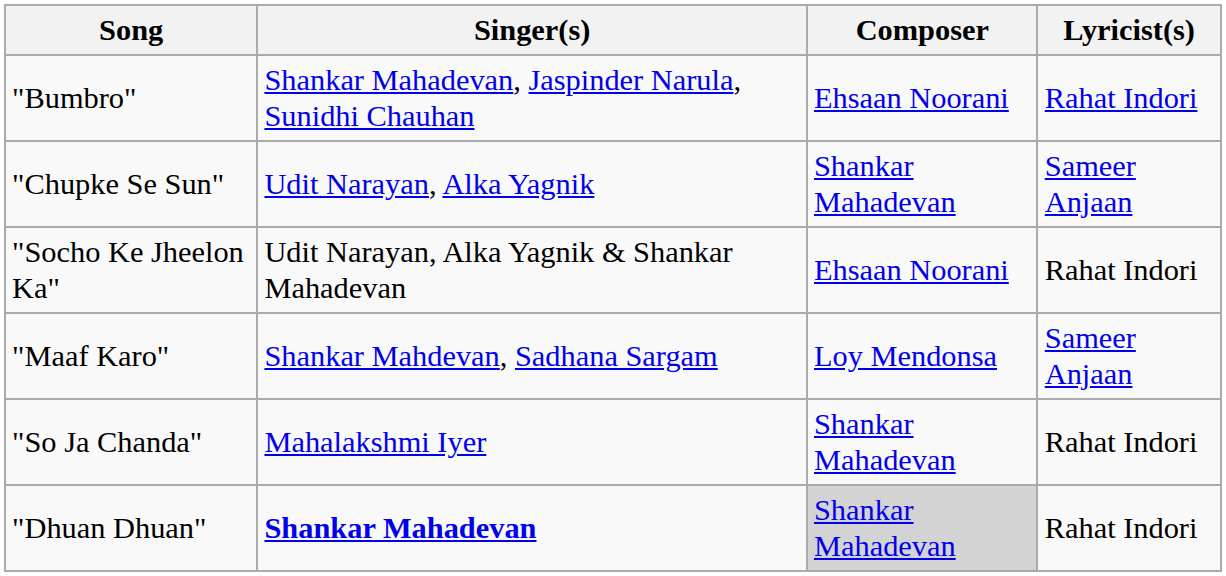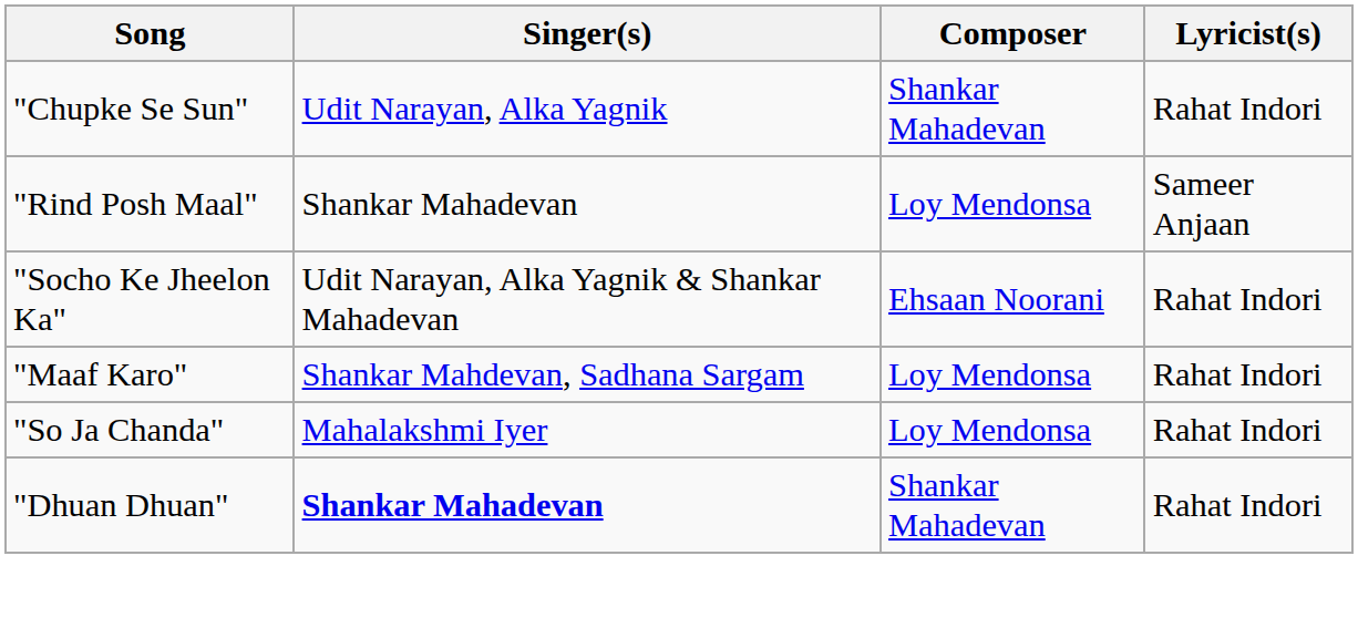- row: "Bumbro" | Shankar Mahadevan, Jaspinder Narula, Sunidhi Chauhan | Ehsaan Noorani | Rahat Indori
"Chupke Se Sun" | Lyricist(s): Sameer Anjaan -> Rahat Indori
+ row: "Rind Posh Maal" | Shankar Mahadevan | Loy Mendonsa | Sameer Anjaan
"Maaf Karo" | Lyricist(s): Sameer Anjaan -> Rahat Indori
"So Ja Chanda" | Composer: Shankar Mahadevan -> Loy Mendonsa
"Dhuan Dhuan" | Composer: lightgrey background -> no background
